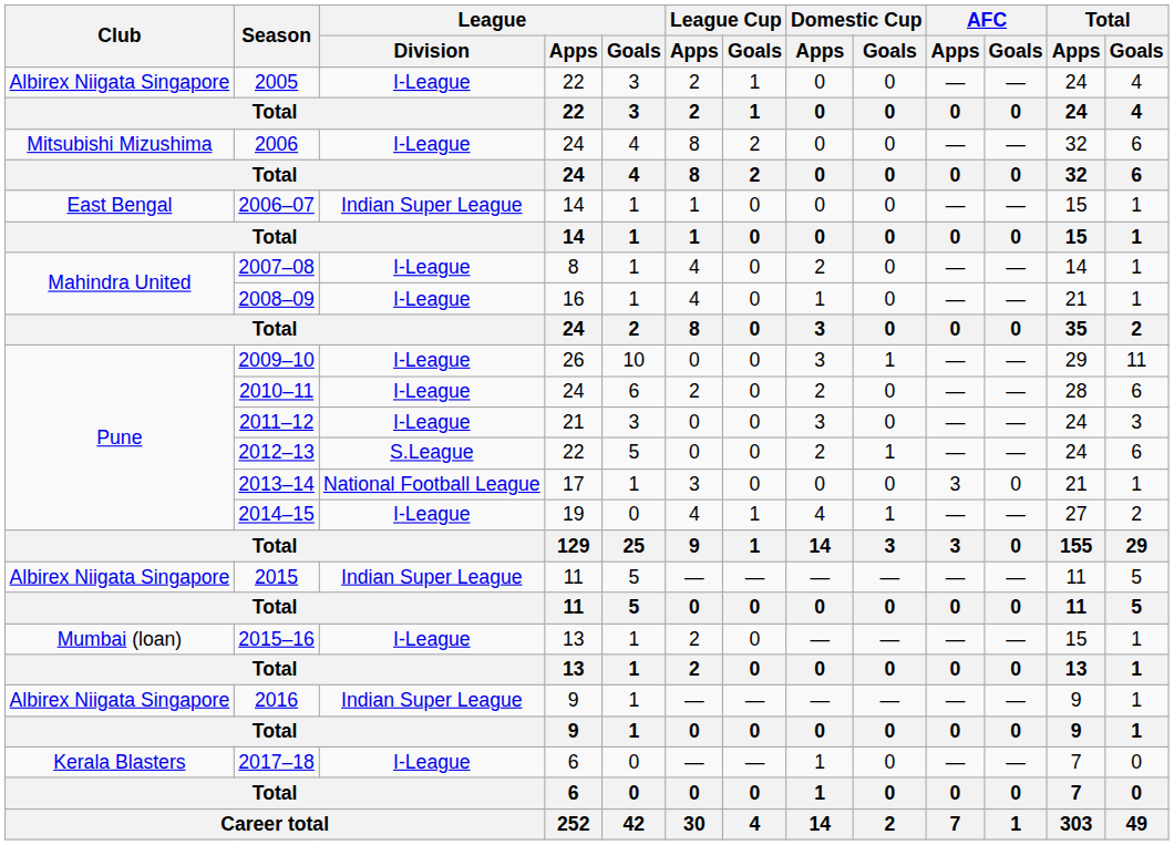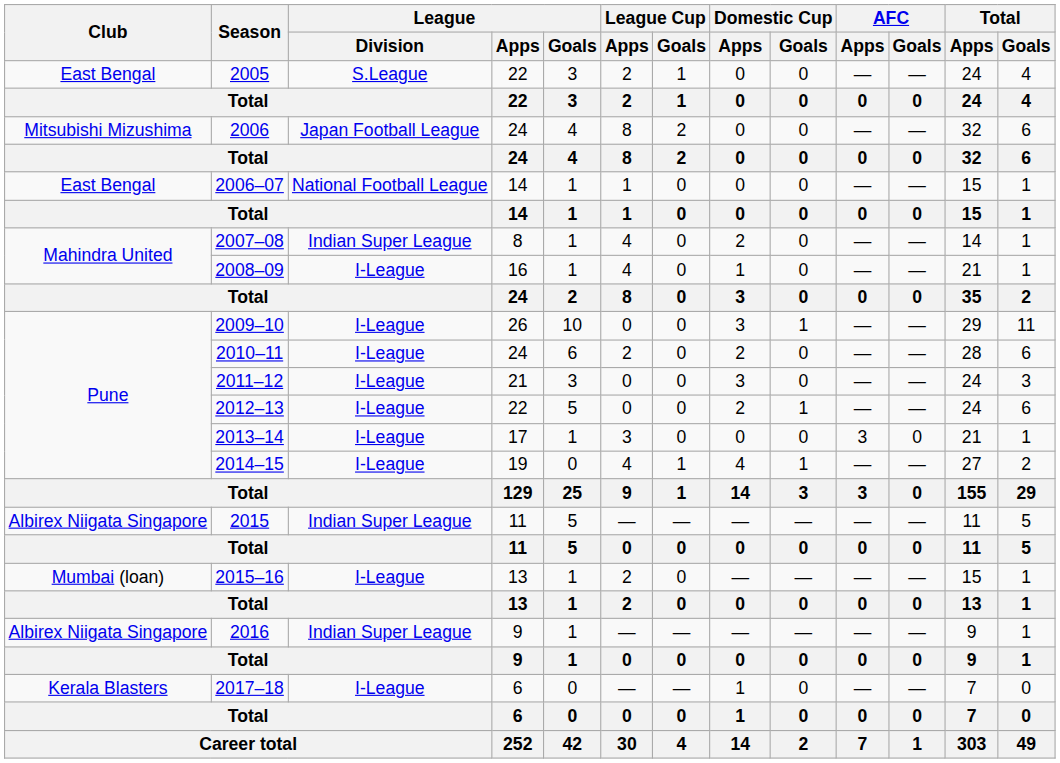2005 | Club: Albirex Niigata Singapore -> East Bengal
2005 | League / Division: I-League -> S.League
2006 | League / Division: I-League -> Japan Football League
2006–07 | League / Division: Indian Super League -> National Football League
2007–08 | League / Division: I-League -> Indian Super League
2012–13 | League / Division: S.League -> I-League
2013–14 | League / Division: National Football League -> I-League
